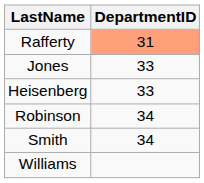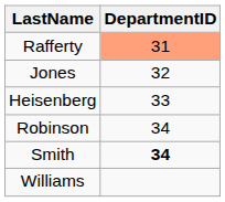Jones | DepartmentID: 33 -> 32
Smith | DepartmentID: normal -> bold
